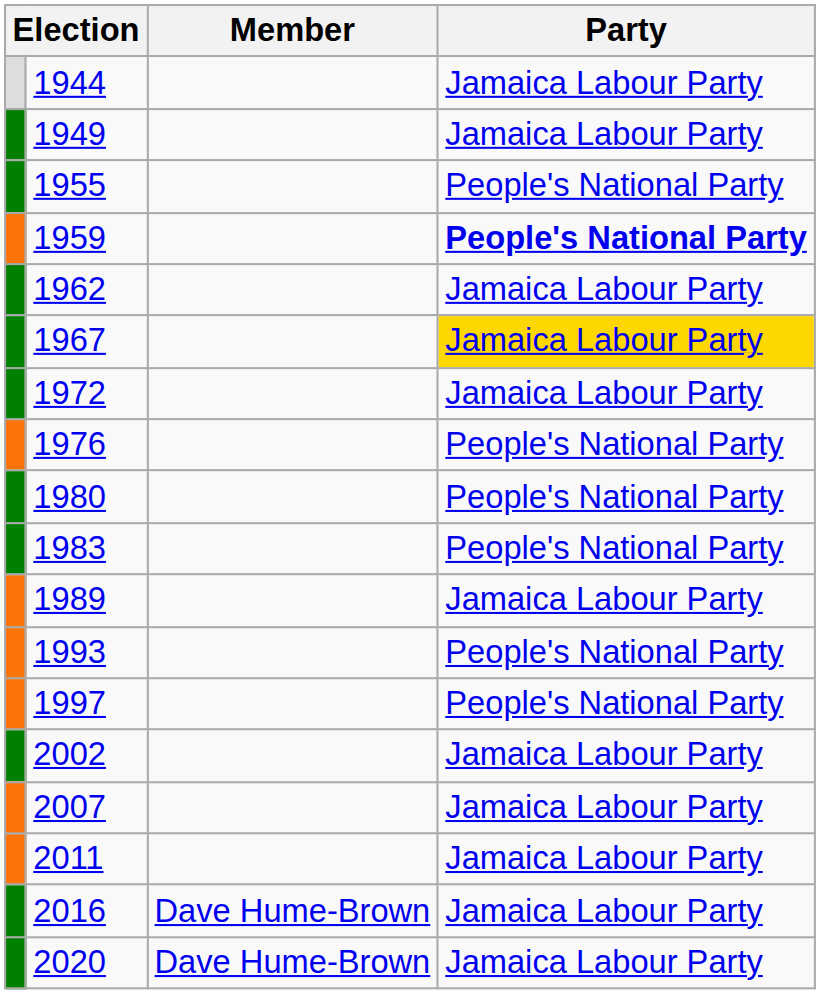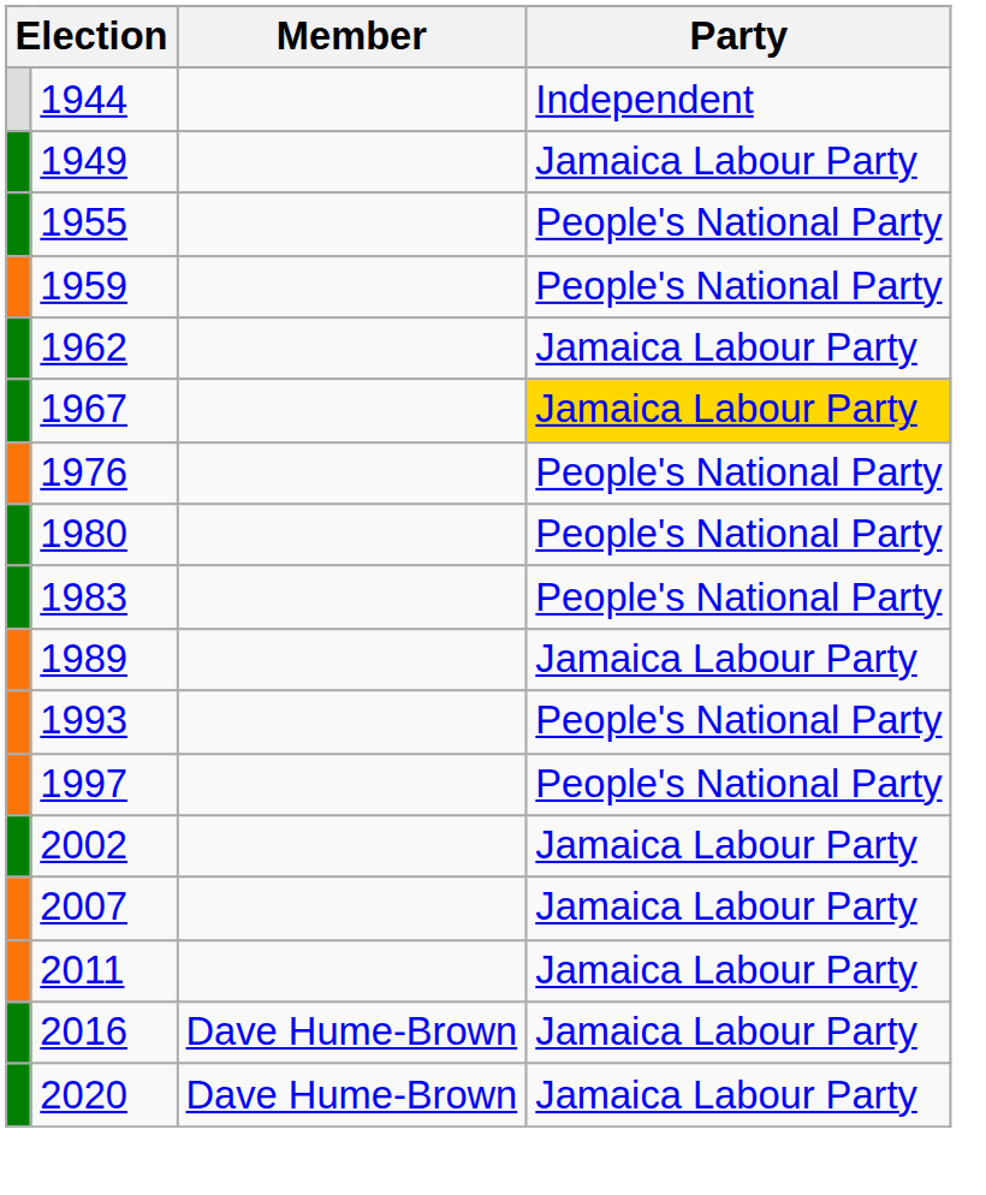1944 | Party: Jamaica Labour Party -> Independent
1959 | Party: bold -> normal
- row: 1972 | Jamaica Labour Party
